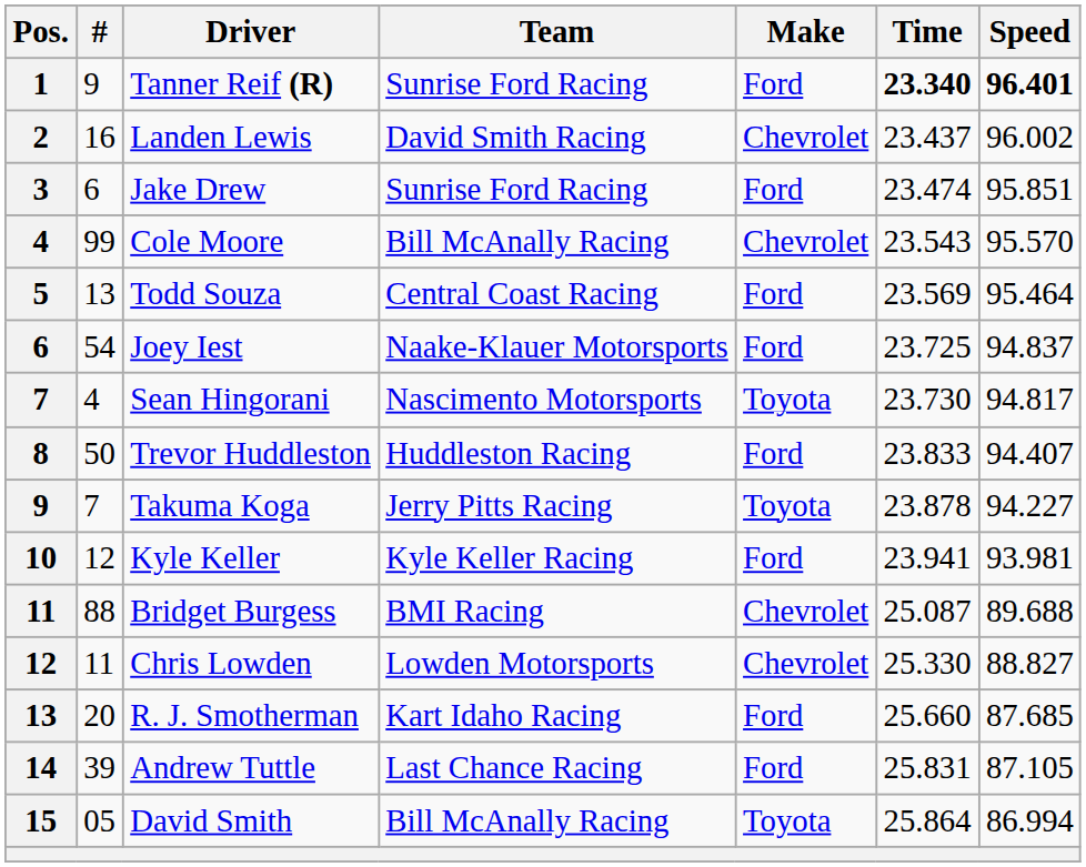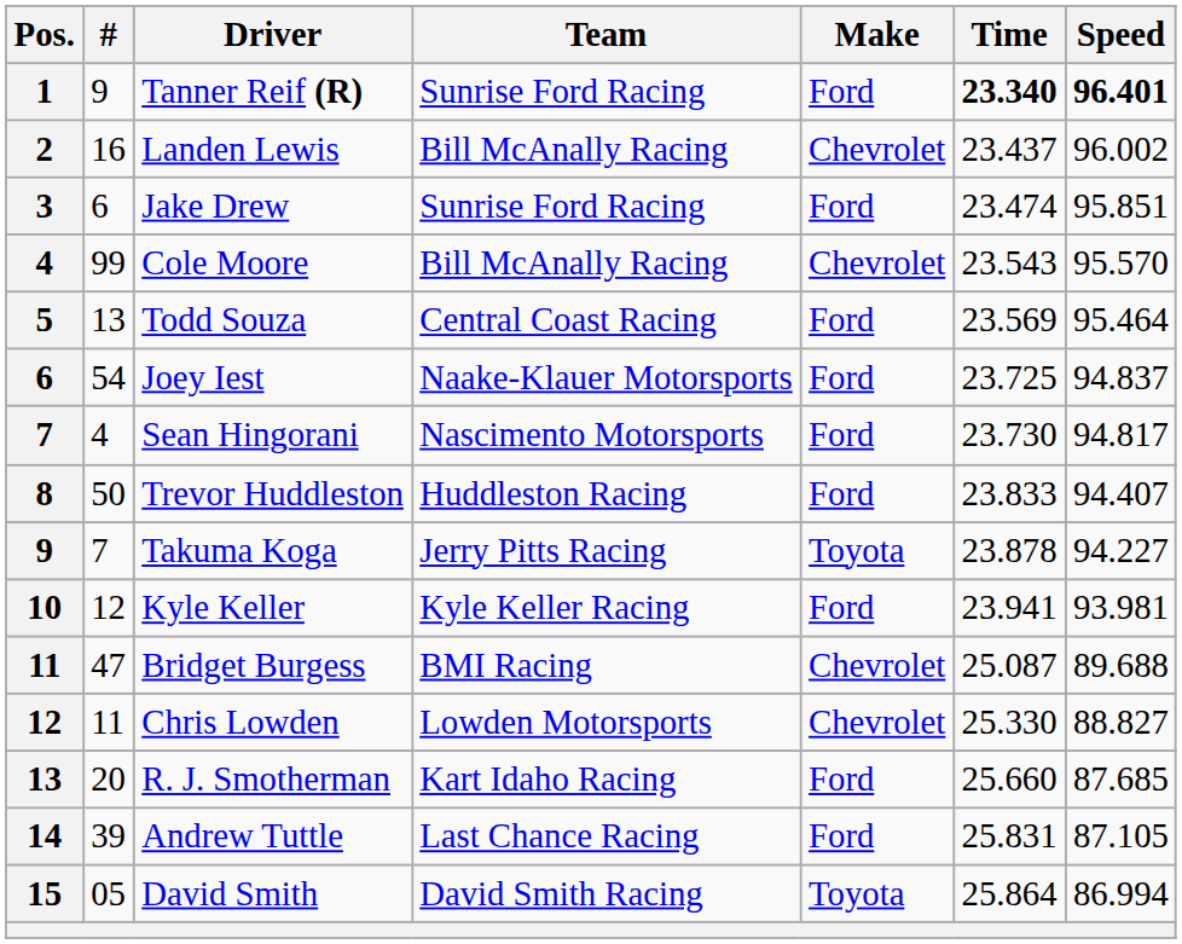Landen Lewis | Team: David Smith Racing -> Bill McAnally Racing
Sean Hingorani | Make: Toyota -> Ford
Bridget Burgess | #: 88 -> 47
David Smith | Team: Bill McAnally Racing -> David Smith Racing
